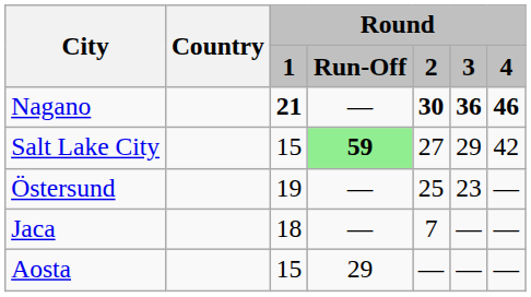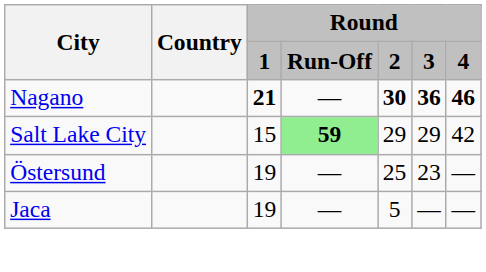Salt Lake City | Round / 2: 27 -> 29
Jaca | Round / 1: 18 -> 19
Jaca | Round / 2: 7 -> 5
- row: Aosta | 15 | 29 | — | — | —
